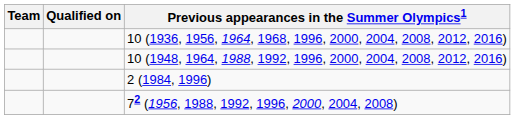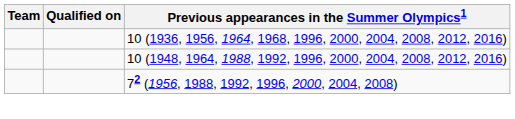- row: 2 (1984, 1996)
